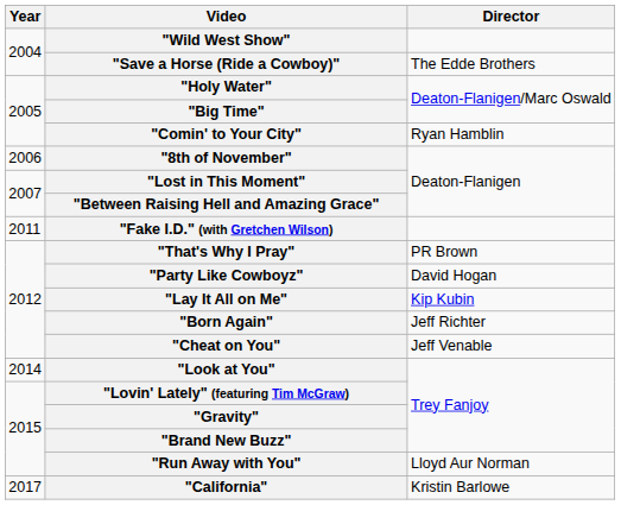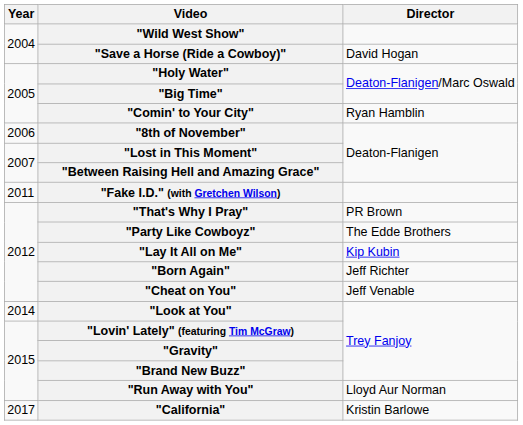"Save a Horse (Ride a Cowboy)" | Director: The Edde Brothers -> David Hogan
"Party Like Cowboyz" | Director: David Hogan -> The Edde Brothers
